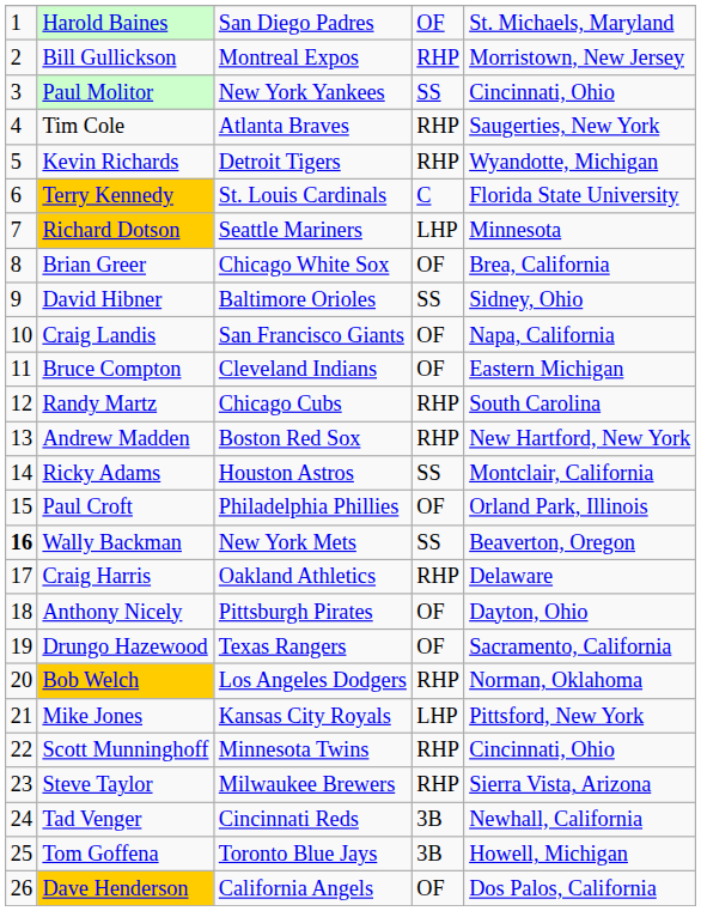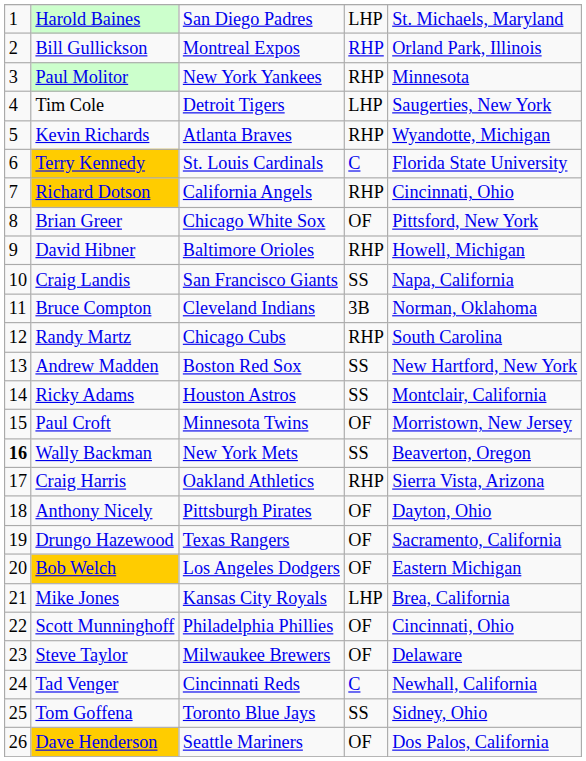Harold Baines | column 4: OF -> LHP
Bill Gullickson | column 5: Morristown, New Jersey -> Orland Park, Illinois
Paul Molitor | column 4: SS -> RHP
Paul Molitor | column 5: Cincinnati, Ohio -> Minnesota
Tim Cole | column 3: Atlanta Braves -> Detroit Tigers
Tim Cole | column 4: RHP -> LHP
Kevin Richards | column 3: Detroit Tigers -> Atlanta Braves
Richard Dotson | column 3: Seattle Mariners -> California Angels
Richard Dotson | column 4: LHP -> RHP
Richard Dotson | column 5: Minnesota -> Cincinnati, Ohio
Brian Greer | column 5: Brea, California -> Pittsford, New York
David Hibner | column 4: SS -> RHP
David Hibner | column 5: Sidney, Ohio -> Howell, Michigan
Craig Landis | column 4: OF -> SS
Bruce Compton | column 4: OF -> 3B
Bruce Compton | column 5: Eastern Michigan -> Norman, Oklahoma
Andrew Madden | column 4: RHP -> SS
Paul Croft | column 3: Philadelphia Phillies -> Minnesota Twins
Paul Croft | column 5: Orland Park, Illinois -> Morristown, New Jersey
Craig Harris | column 5: Delaware -> Sierra Vista, Arizona
Bob Welch | column 4: RHP -> OF
Bob Welch | column 5: Norman, Oklahoma -> Eastern Michigan
Mike Jones | column 5: Pittsford, New York -> Brea, California
Scott Munninghoff | column 3: Minnesota Twins -> Philadelphia Phillies
Scott Munninghoff | column 4: RHP -> OF
Steve Taylor | column 4: RHP -> OF
Steve Taylor | column 5: Sierra Vista, Arizona -> Delaware
Tad Venger | column 4: 3B -> C
Tom Goffena | column 4: 3B -> SS
Tom Goffena | column 5: Howell, Michigan -> Sidney, Ohio
Dave Henderson | column 3: California Angels -> Seattle Mariners
